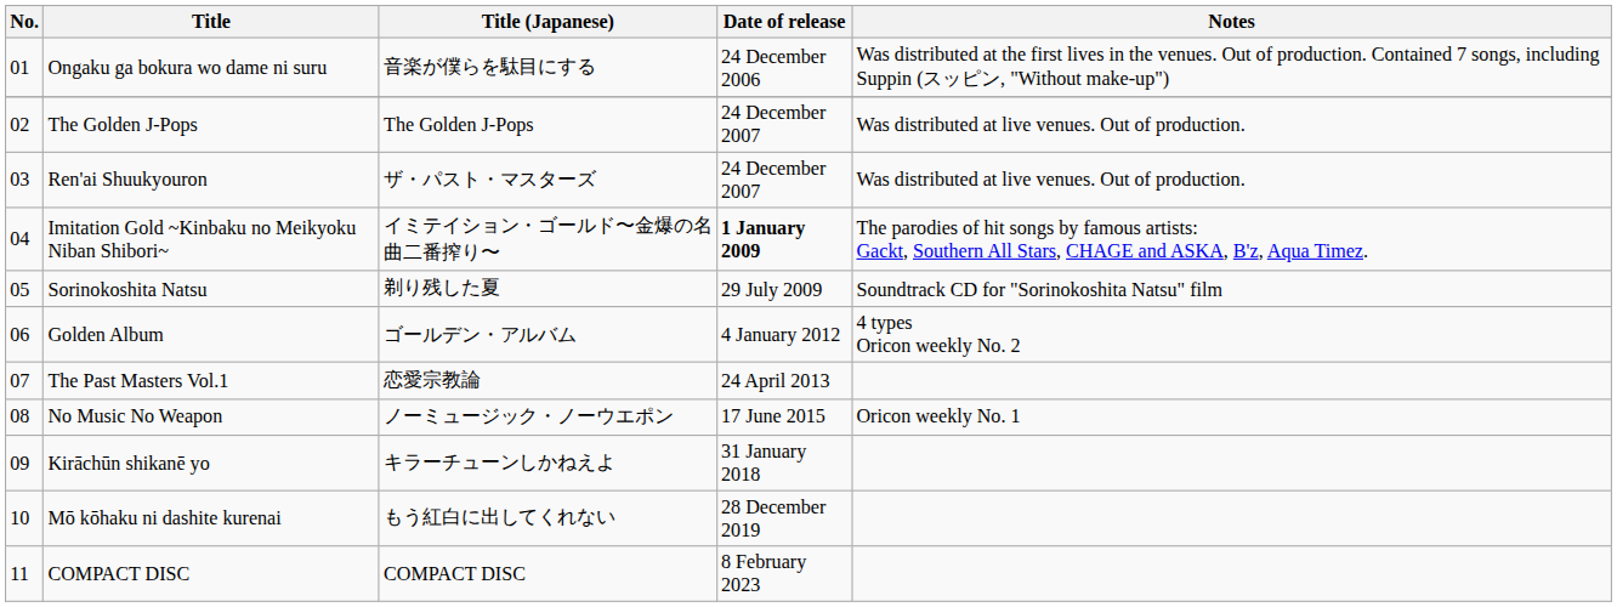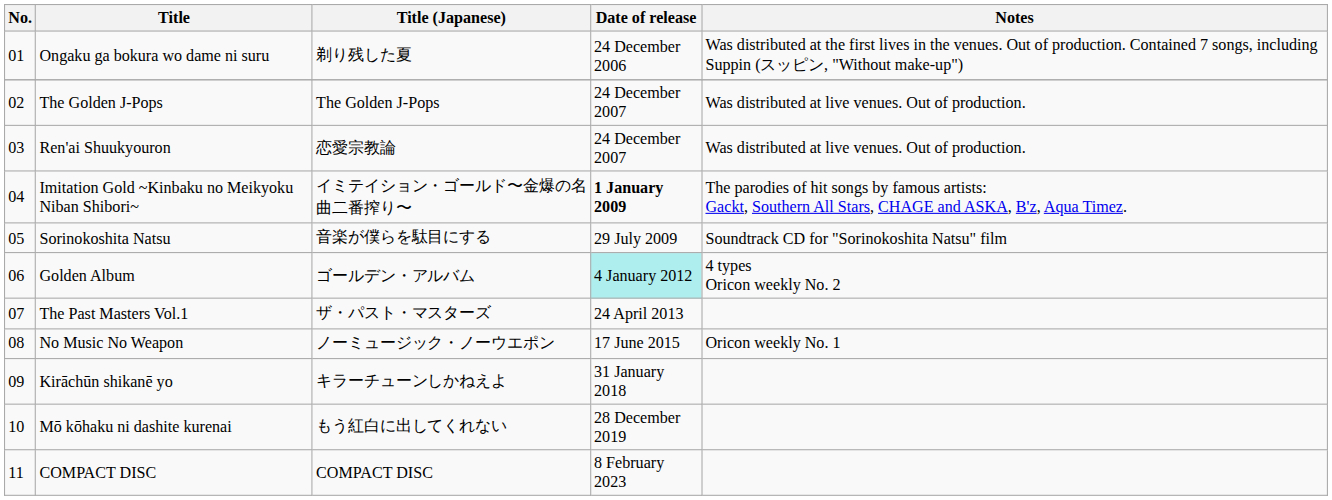Ongaku ga bokura wo dame ni suru | Title (Japanese): 音楽が僕らを駄目にする -> 剃り残した夏
Ren'ai Shuukyouron | Title (Japanese): ザ・パスト・マスターズ -> 恋愛宗教論
Sorinokoshita Natsu | Title (Japanese): 剃り残した夏 -> 音楽が僕らを駄目にする
Golden Album | Date of release: no background -> paleturquoise background
The Past Masters Vol.1 | Title (Japanese): 恋愛宗教論 -> ザ・パスト・マスターズ
